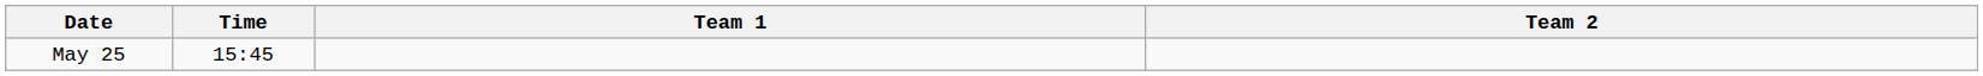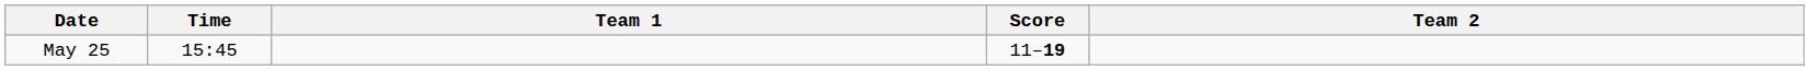+ column: Score | 11–19
